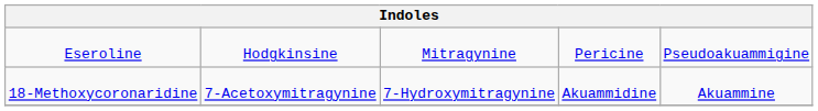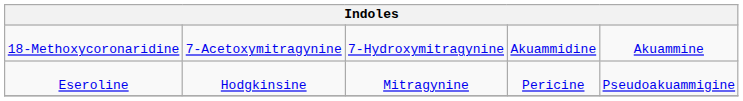rows swapped: 18-Methoxycoronaridine <-> Eseroline
